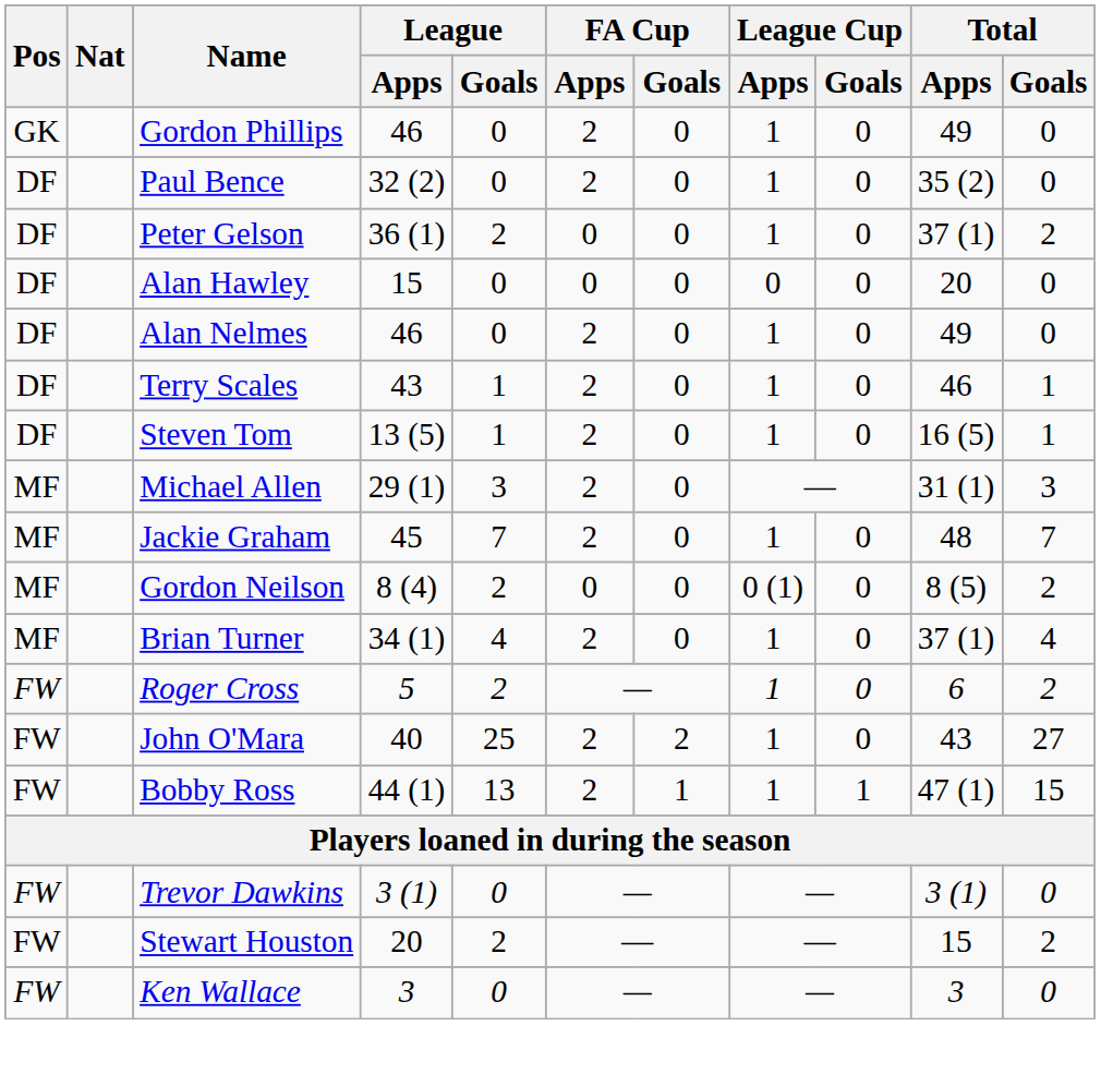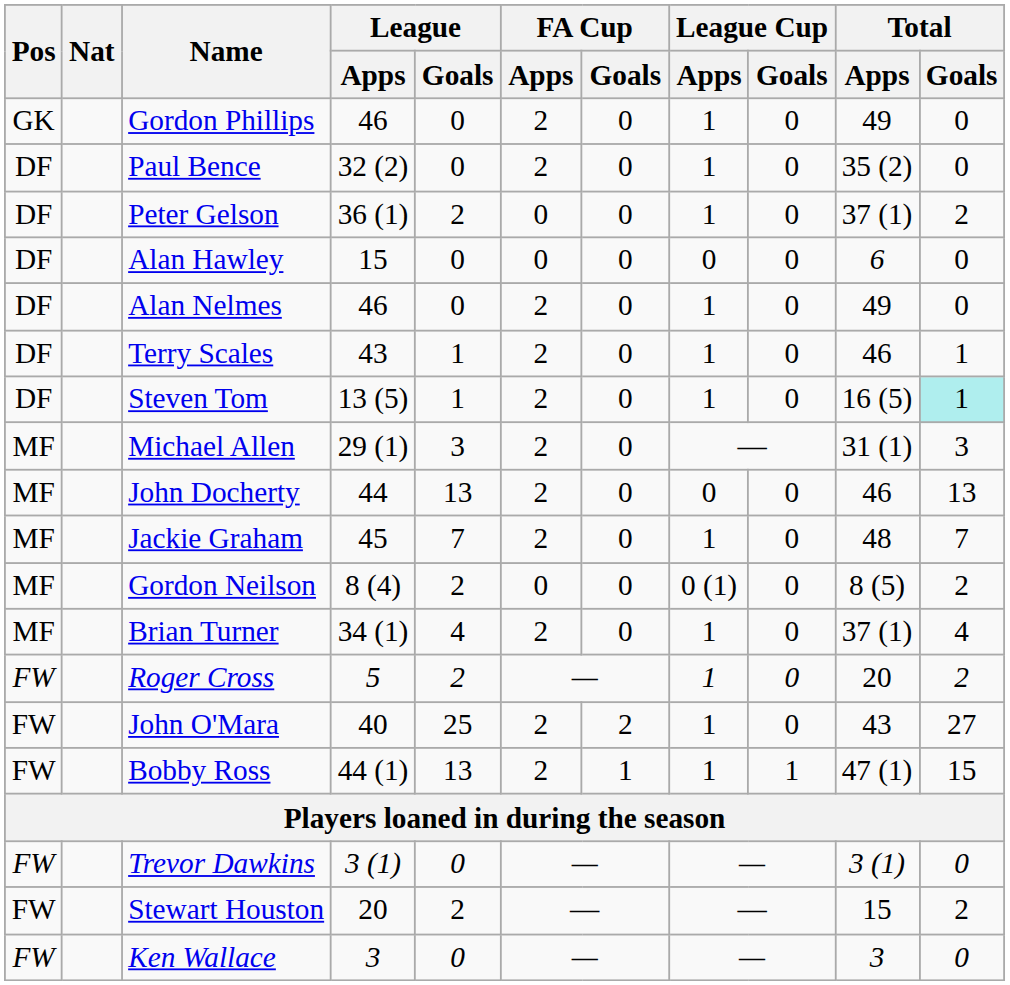Alan Hawley | Total / Apps: 20 -> 6
Steven Tom | Total / Goals: no background -> paleturquoise background
+ row: MF | John Docherty | 44 | 13 | 2 | 0 | 0 | 0 | 46 | 13
Roger Cross | Total / Apps: 6 -> 20
